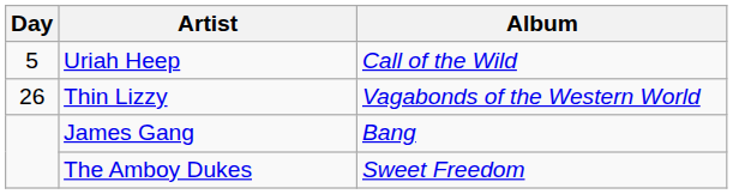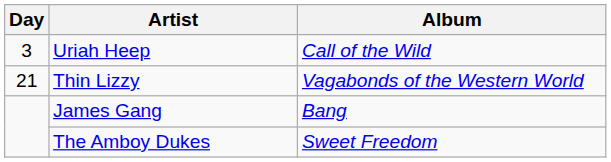Uriah Heep | Day: 5 -> 3
Thin Lizzy | Day: 26 -> 21
